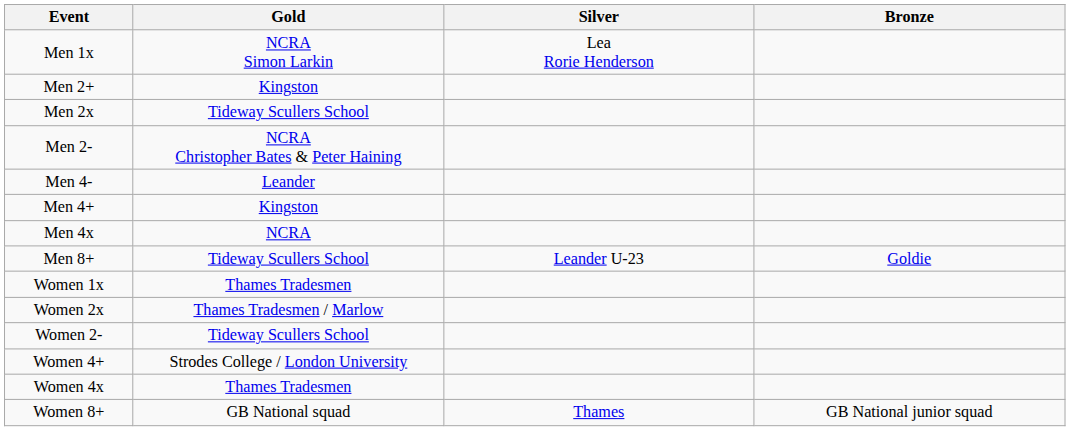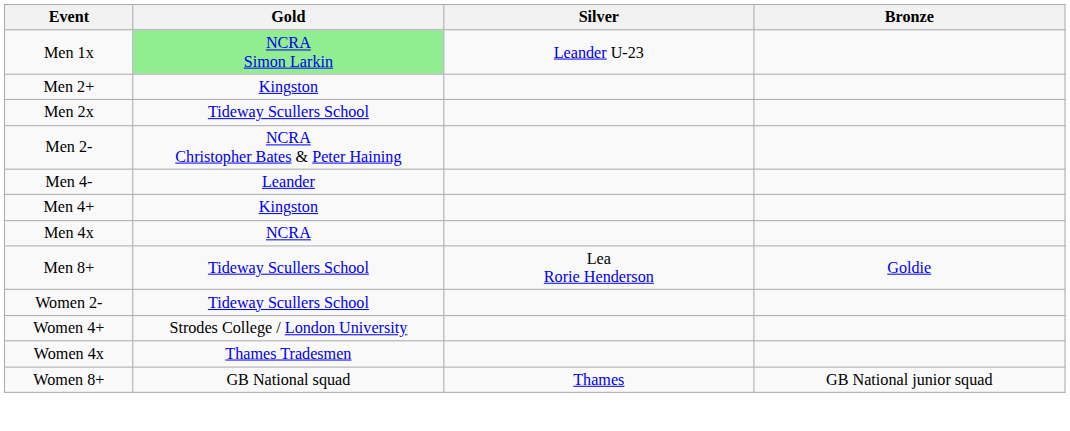Men 1x | Gold: no background -> lightgreen background
Men 1x | Silver: Lea Rorie Henderson -> Leander U-23
Men 8+ | Silver: Leander U-23 -> Lea Rorie Henderson
- row: Women 1x | Thames Tradesmen
- row: Women 2x | Thames Tradesmen / Marlow
